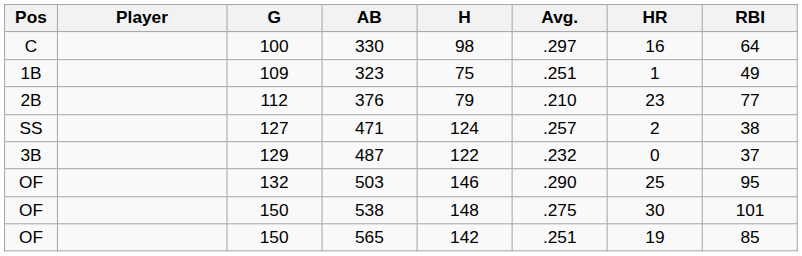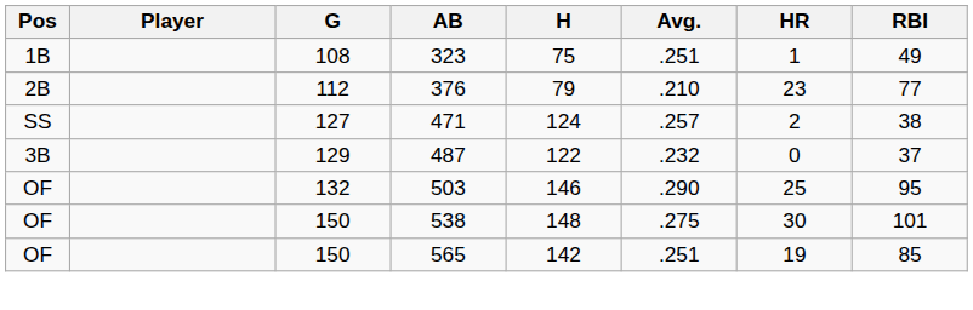- row: C | 100 | 330 | 98 | .297 | 16 | 64
323 | G: 109 -> 108
